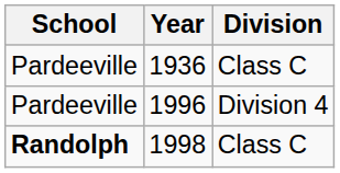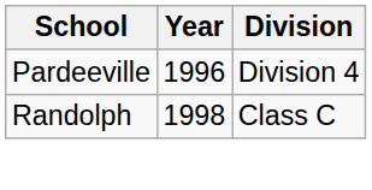- row: Pardeeville | 1936 | Class C
1998 | School: bold -> normal
